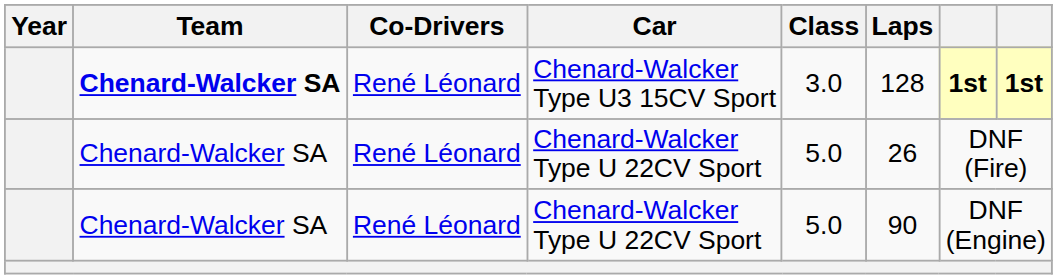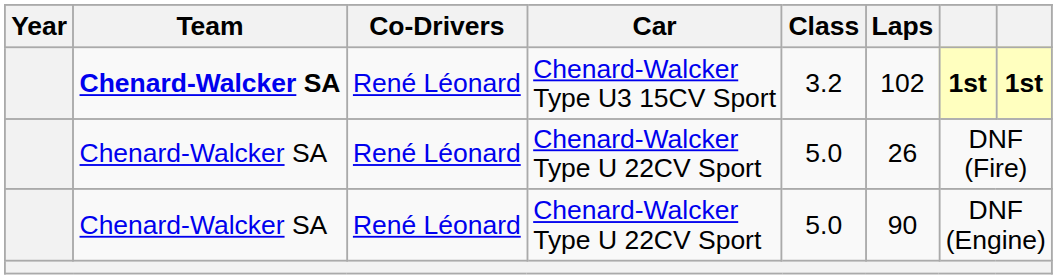Chenard-Walcker Type U3 15CV Sport | Class: 3.0 -> 3.2
Chenard-Walcker Type U3 15CV Sport | Laps: 128 -> 102
